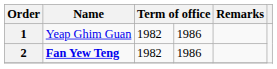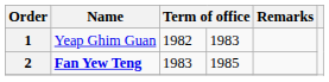1 | column 4: 1986 -> 1983
2 | column 3: 1982 -> 1983
2 | column 4: 1986 -> 1985
